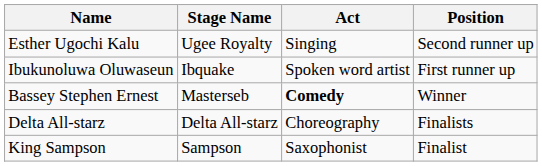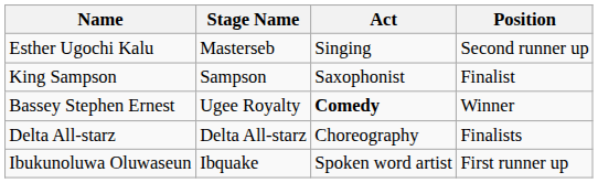Esther Ugochi Kalu | Stage Name: Ugee Royalty -> Masterseb
rows swapped: Ibukunoluwa Oluwaseun <-> King Sampson
Bassey Stephen Ernest | Stage Name: Masterseb -> Ugee Royalty
